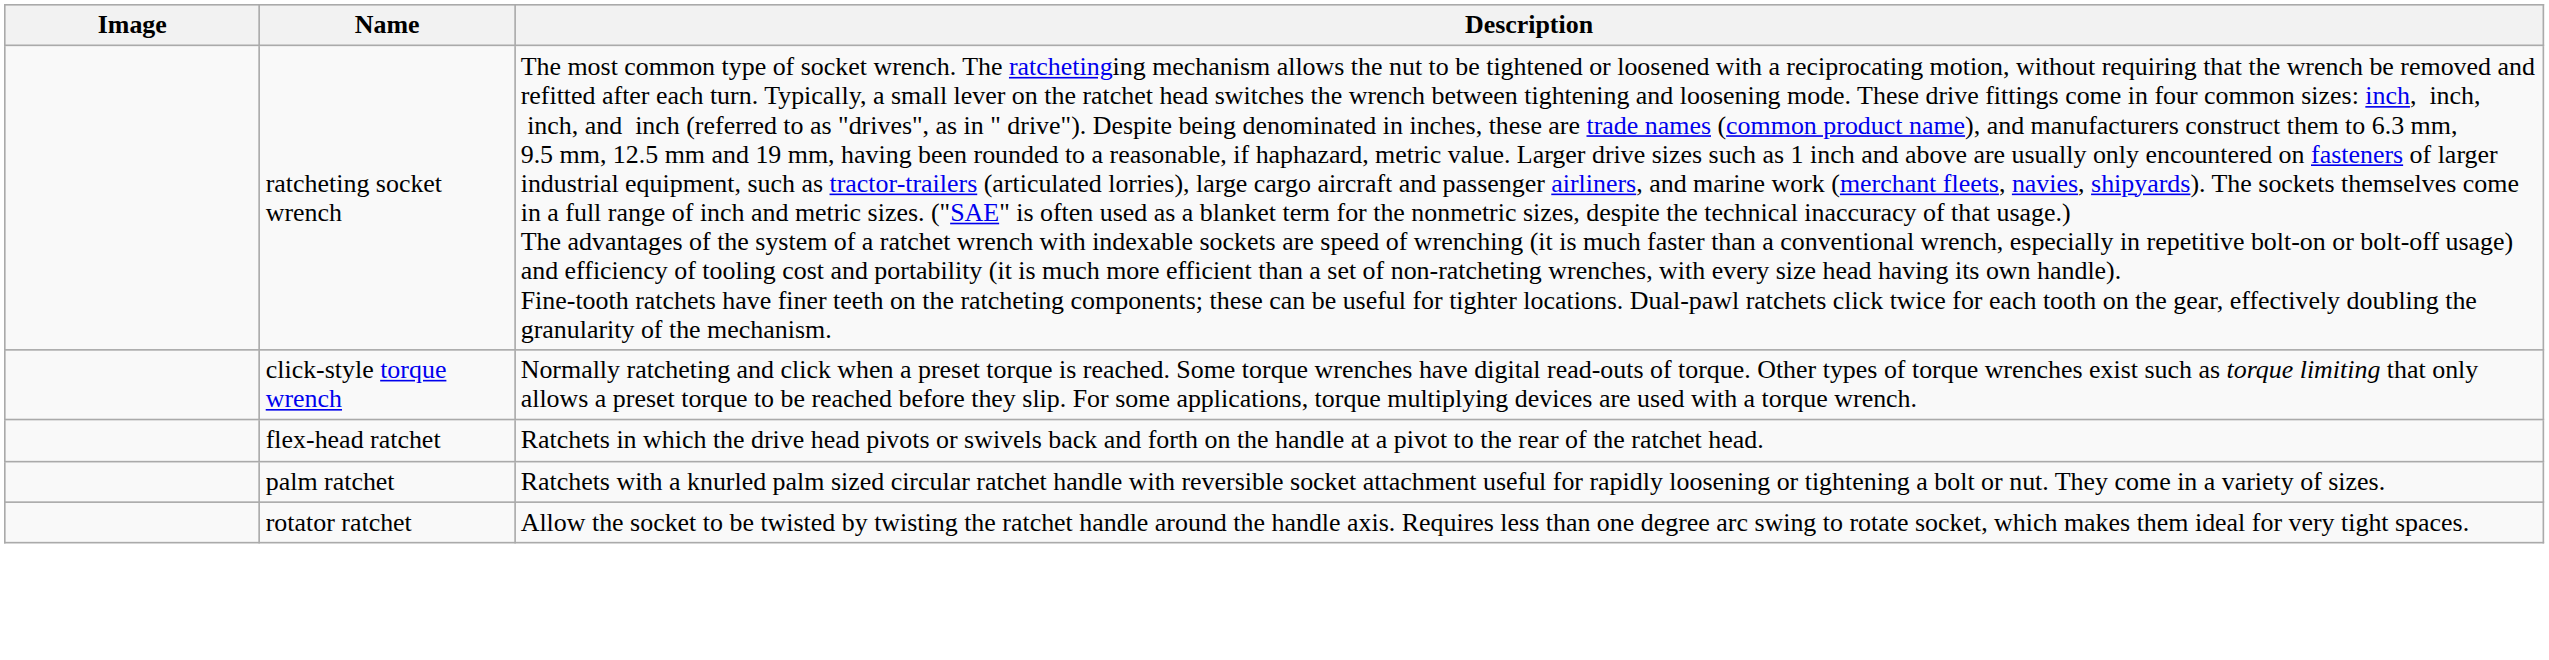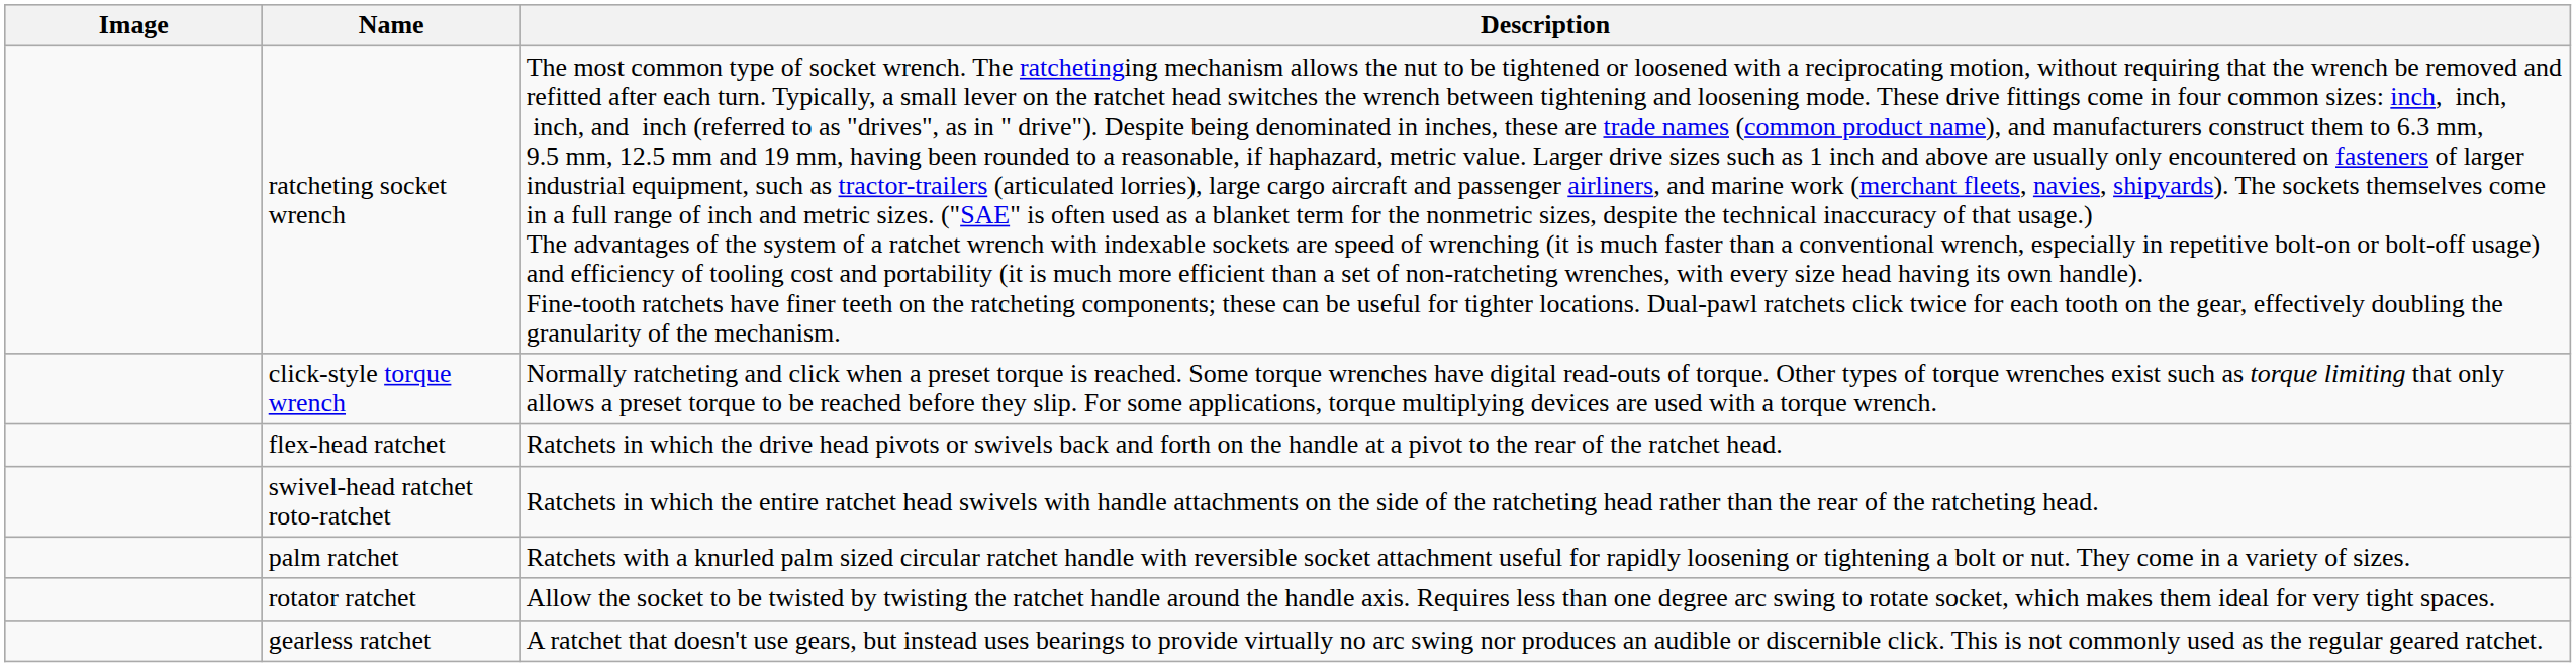+ row: swivel-head ratchet roto-ratchet | Ratchets in which the entire ratchet head swivels with handle attachments on the side of the ratcheting head rather than the rear of the ratcheting head.
+ row: gearless ratchet | A ratchet that doesn't use gears, but instead uses bearings to provide virtually no arc swing nor produces an audible or discernible click. This is not commonly used as the regular geared ratchet.
